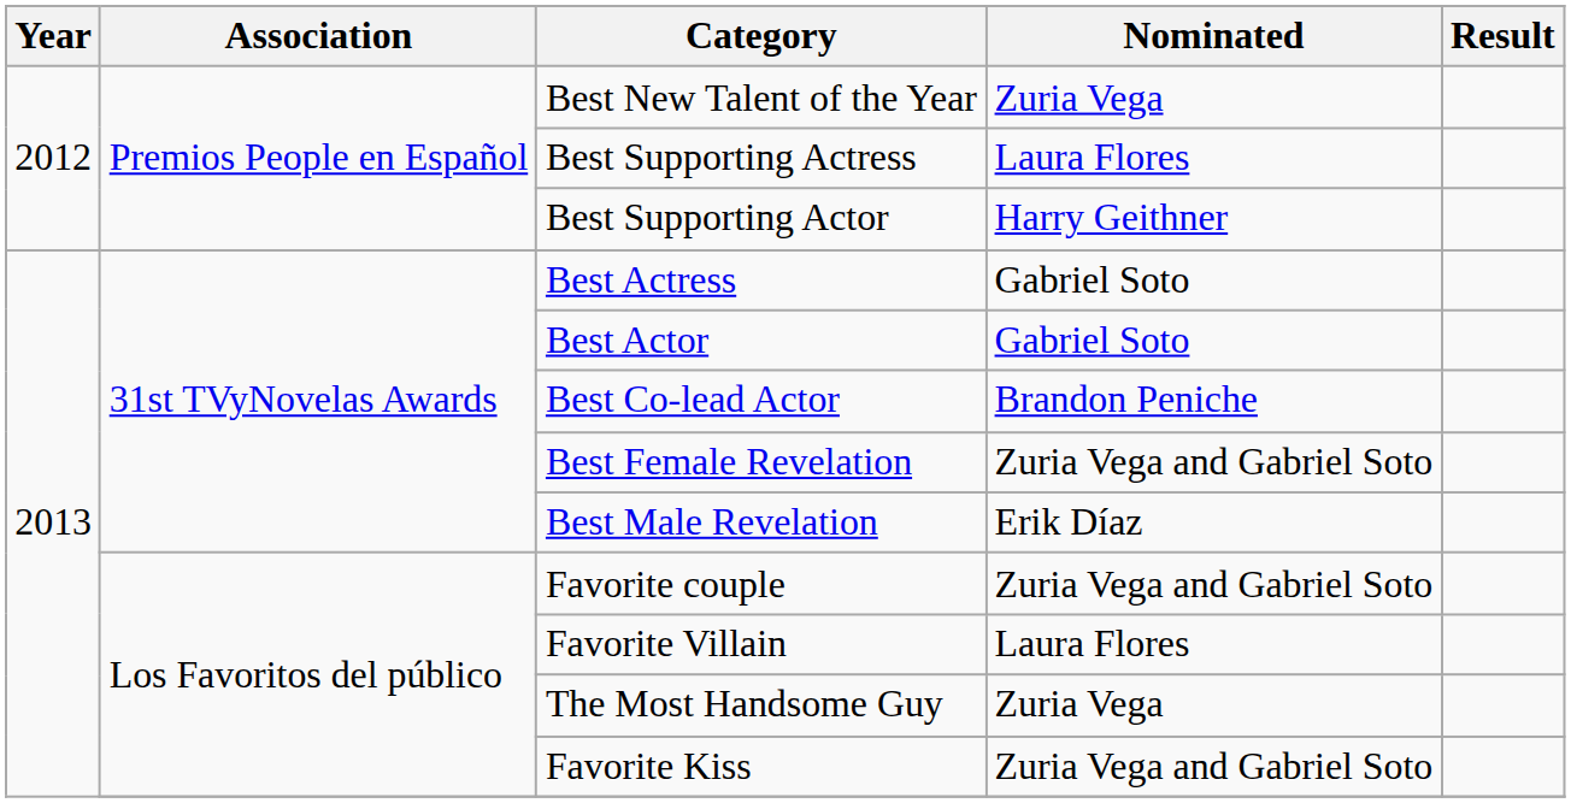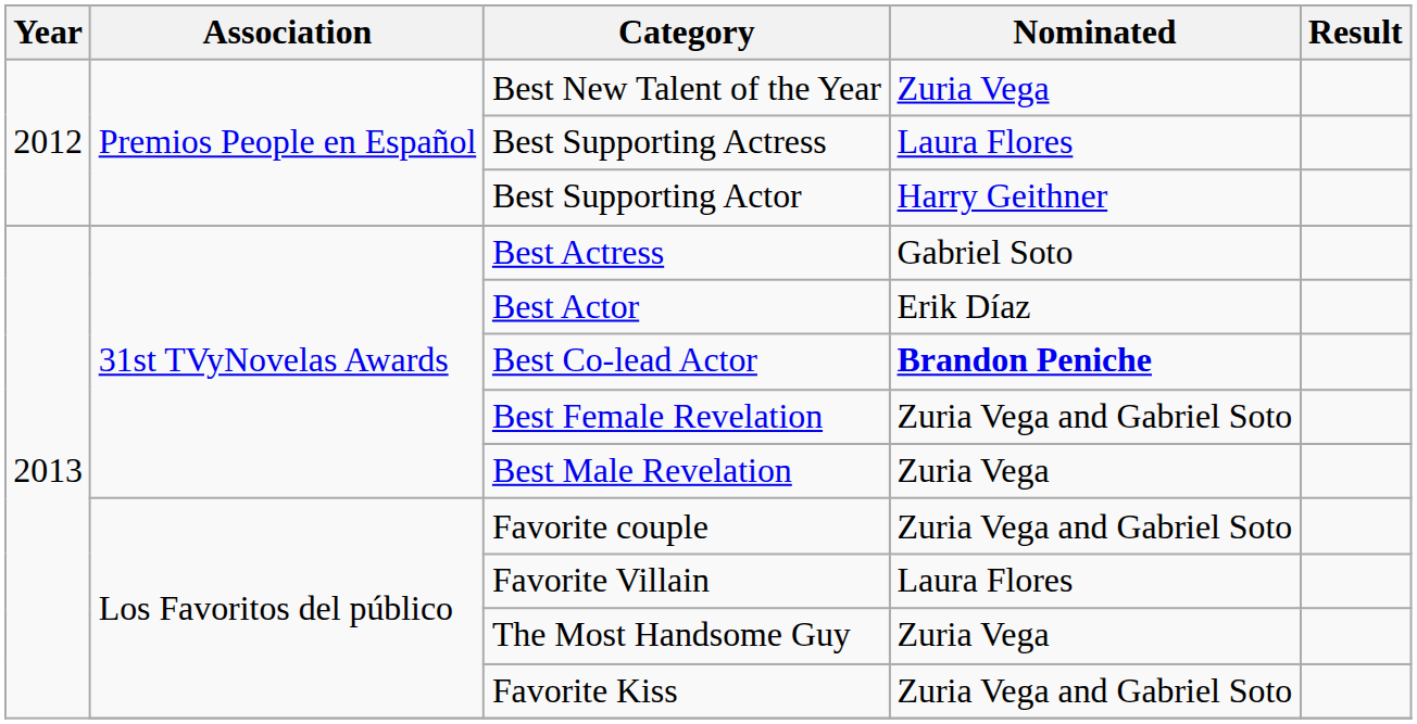Best Actor | Nominated: Gabriel Soto -> Erik Díaz
Best Co-lead Actor | Nominated: normal -> bold
Best Male Revelation | Nominated: Erik Díaz -> Zuria Vega
